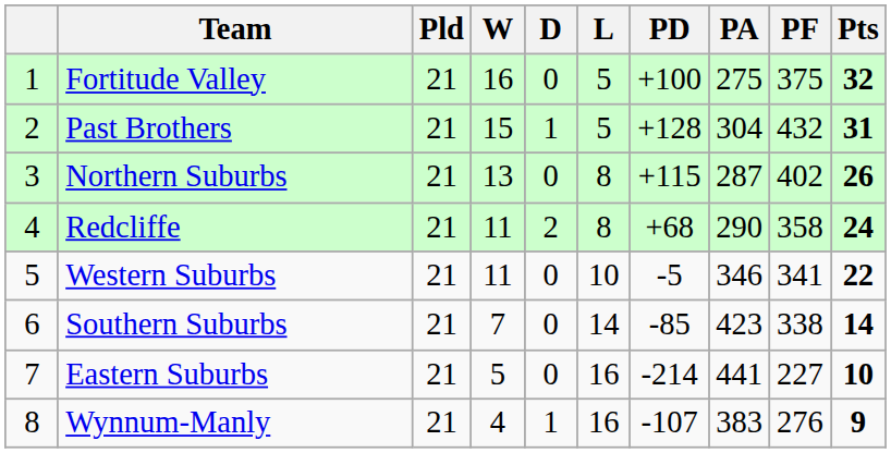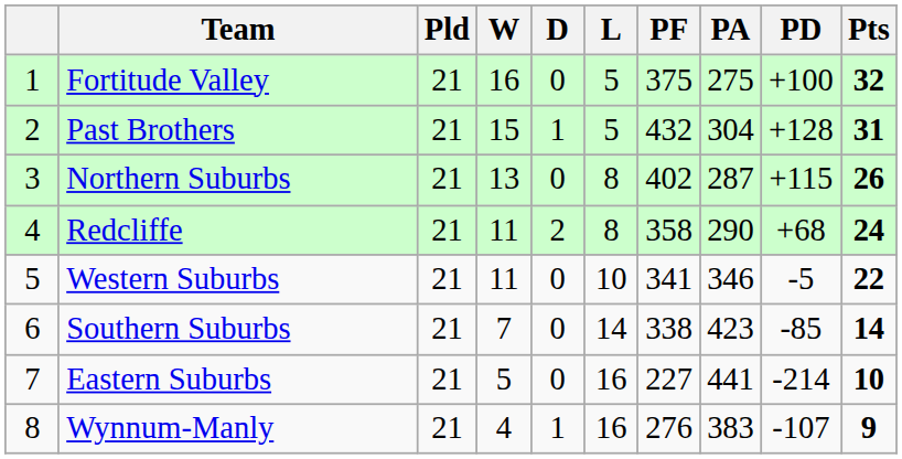columns swapped: PF <-> PD
